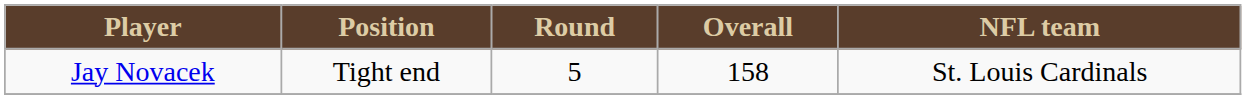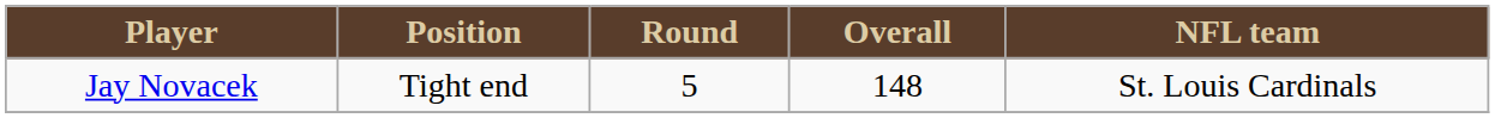Jay Novacek | Overall: 158 -> 148
